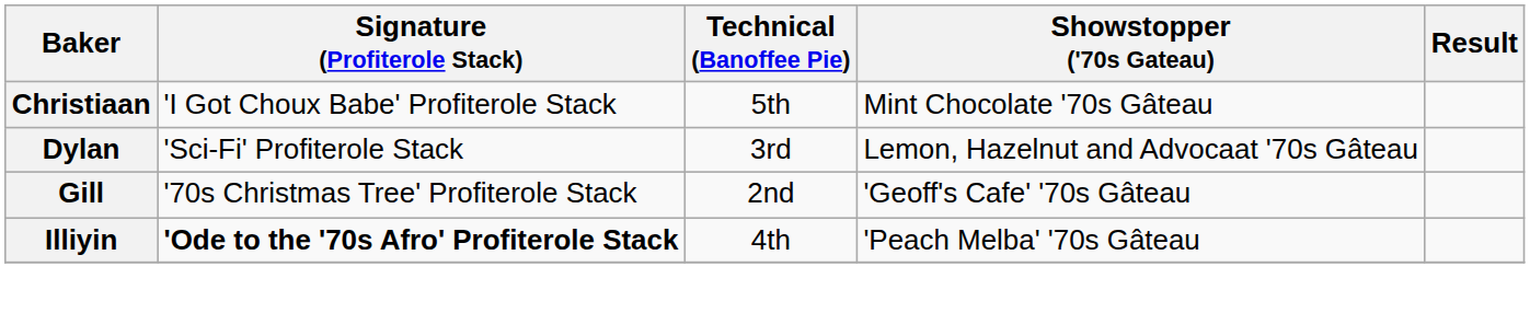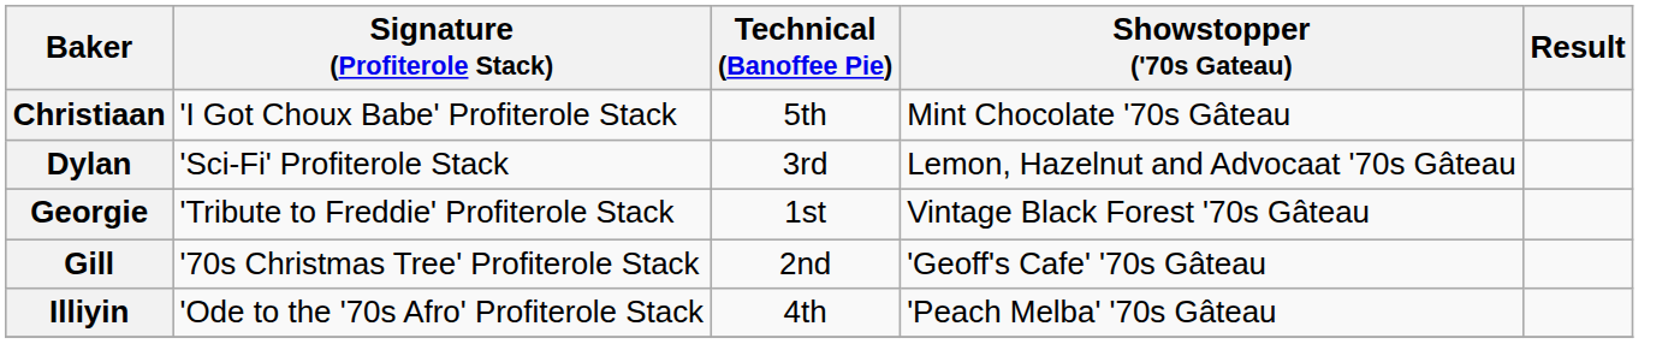+ row: Georgie | 'Tribute to Freddie' Profiterole Stack | 1st | Vintage Black Forest '70s Gâteau
Illiyin | Signature (Profiterole Stack): bold -> normal
